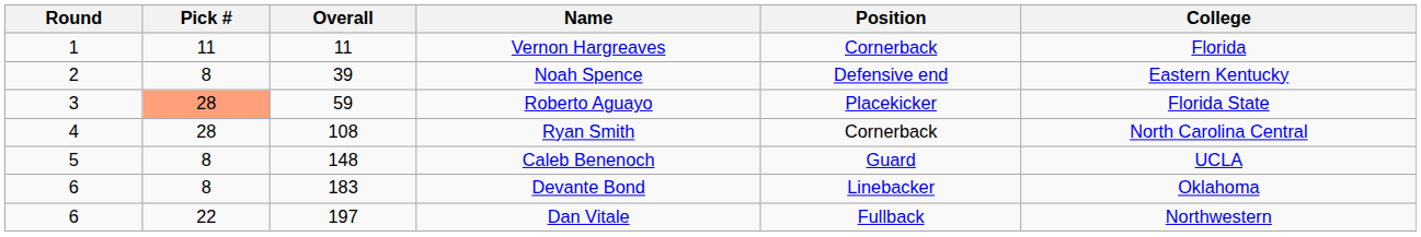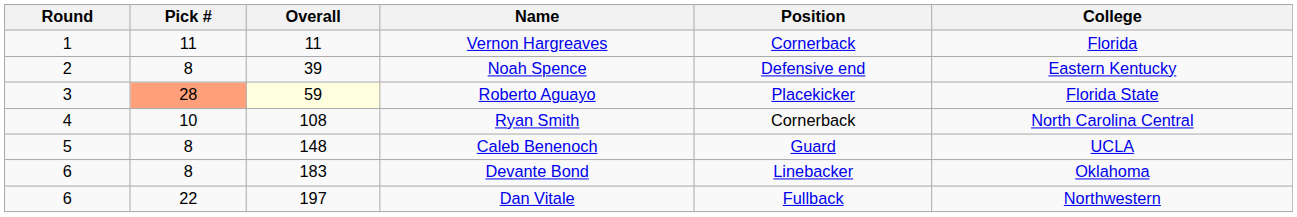Roberto Aguayo | Overall: no background -> lightyellow background
Ryan Smith | Pick #: 28 -> 10
